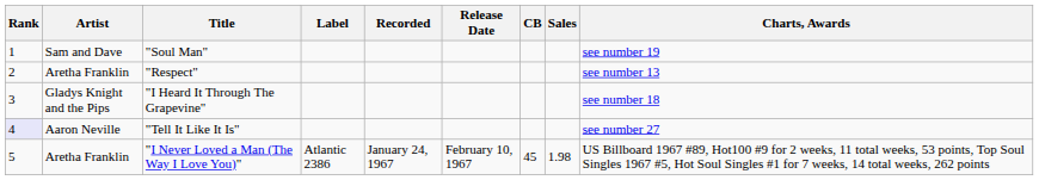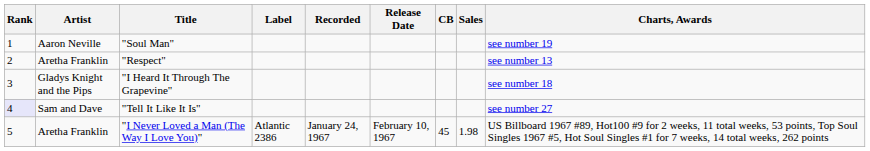"Soul Man" | Artist: Sam and Dave -> Aaron Neville
"Tell It Like It Is" | Artist: Aaron Neville -> Sam and Dave
